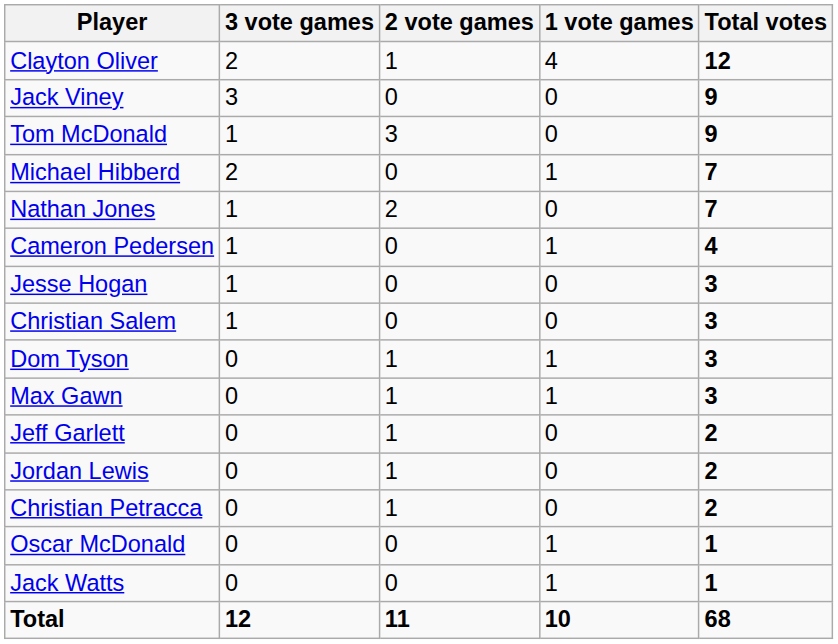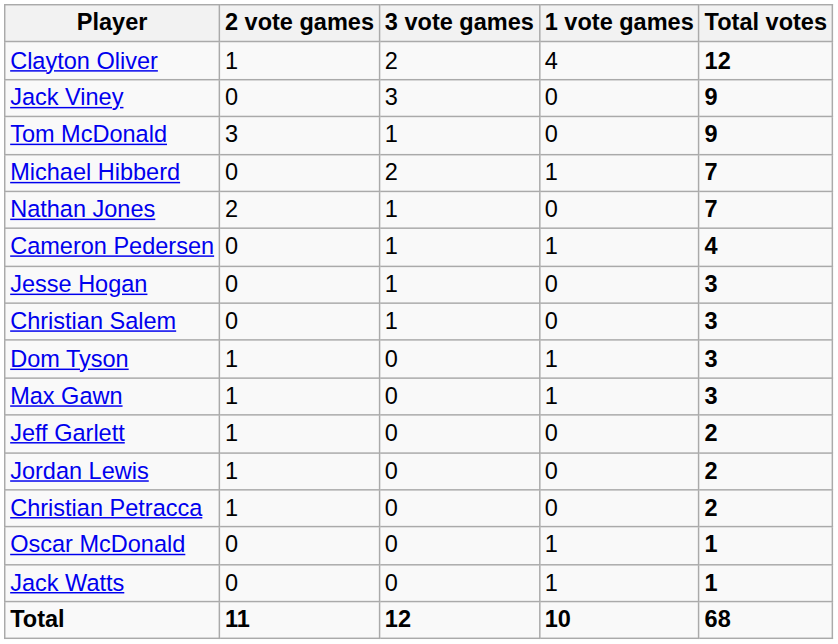columns swapped: 3 vote games <-> 2 vote games
